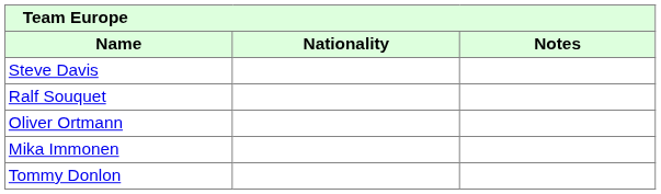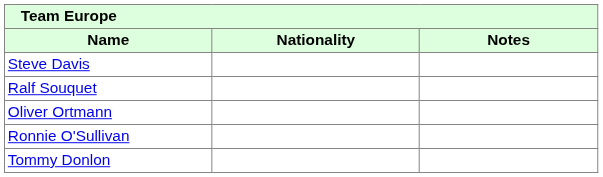- row: Mika Immonen
+ row: Ronnie O'Sullivan
